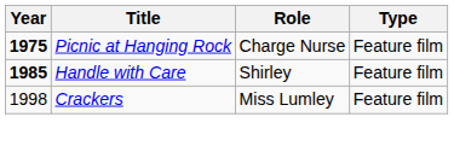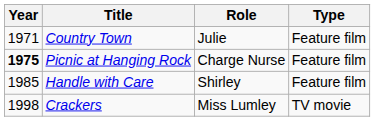+ row: 1971 | Country Town | Julie | Feature film
Handle with Care | Year: bold -> normal
Crackers | Type: Feature film -> TV movie
